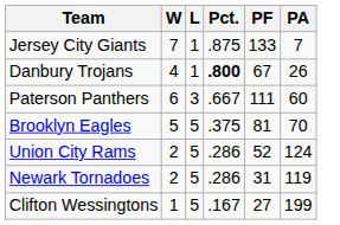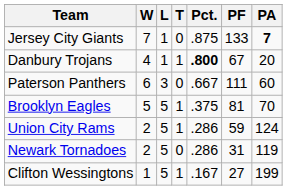+ column: T | 0 | 1 | 0 | 1 | 1 | 0 | 1
Jersey City Giants | PA: normal -> bold
Danbury Trojans | PA: 26 -> 20
Union City Rams | PF: 52 -> 59
